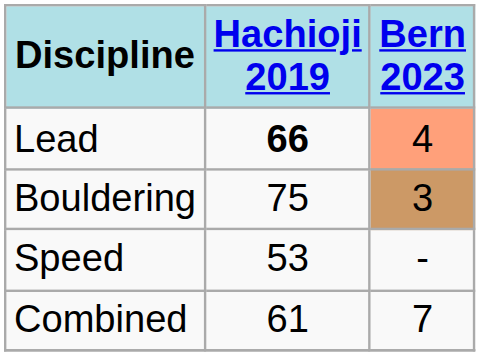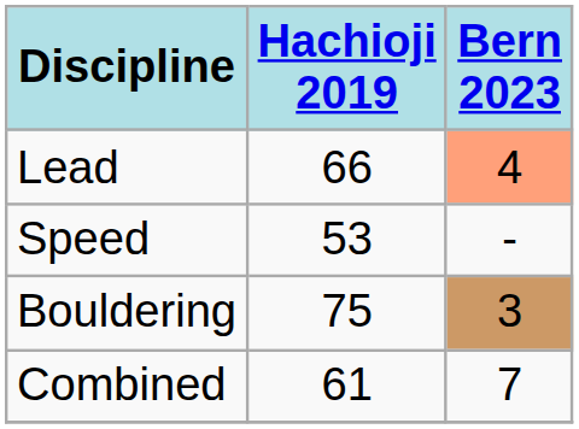Lead | Hachioji 2019: bold -> normal
rows swapped: Bouldering <-> Speed
